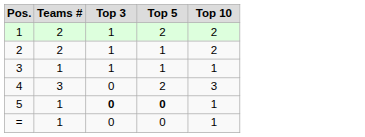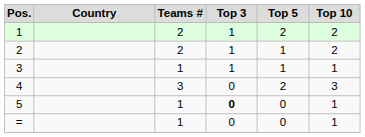+ column: Country
5 | Top 5: bold -> normal
